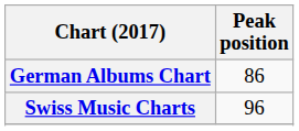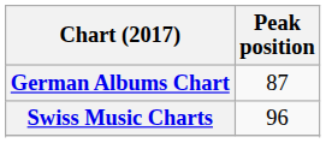German Albums Chart | Peak position: 86 -> 87
